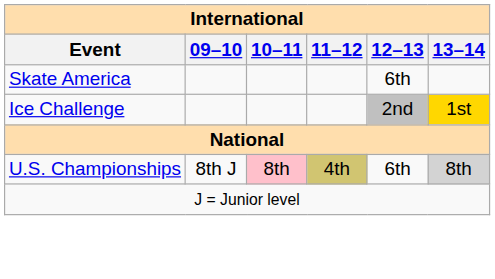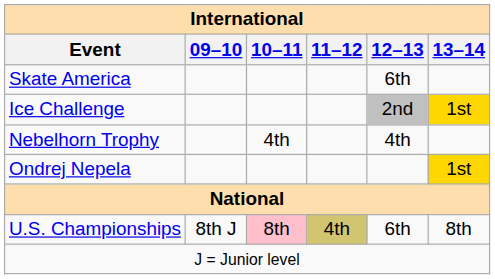+ row: Nebelhorn Trophy | 4th | 4th
+ row: Ondrej Nepela | 1st
U.S. Championships | 13–14: lightgrey background -> no background
